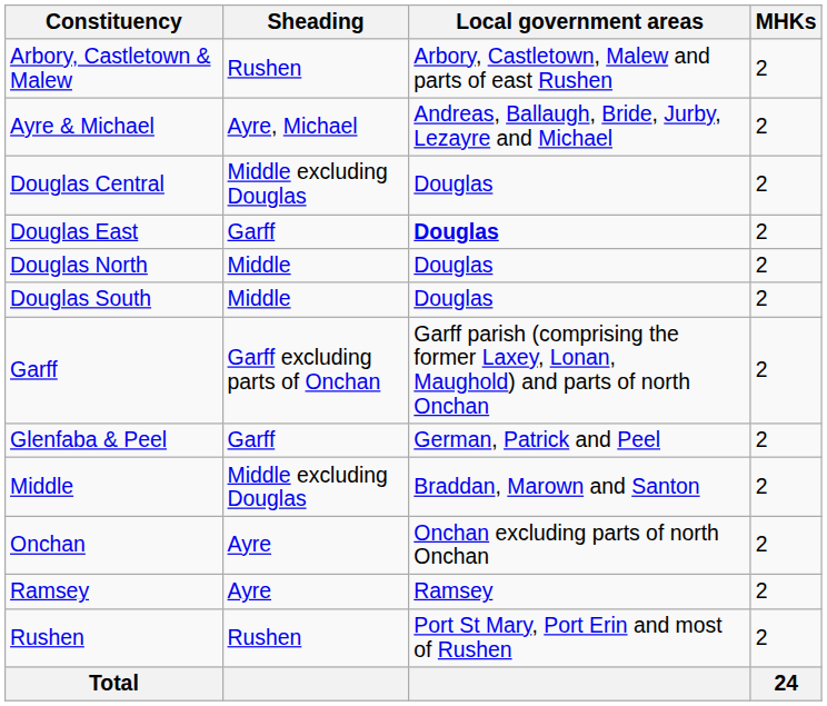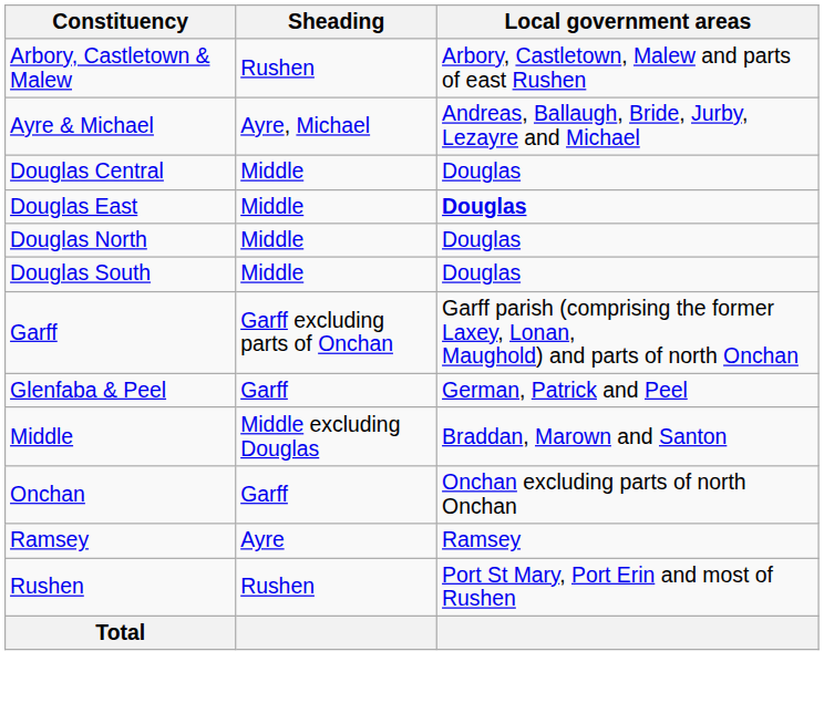- column: MHKs | 2 | 2 | 2 | 2 | 2 | 2 | 2 | 2 | 2 | 2 | 2 | 2 | 24
Douglas Central | Sheading: Middle excluding Douglas -> Middle
Douglas East | Sheading: Garff -> Middle
Onchan | Sheading: Ayre -> Garff
